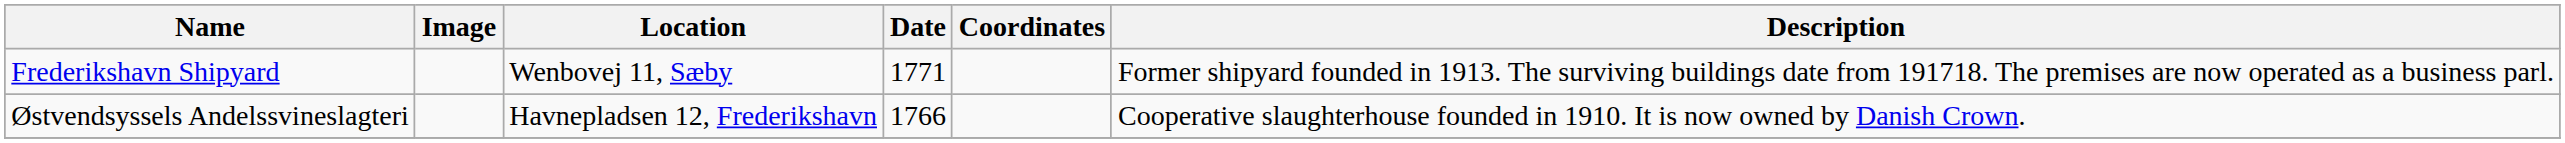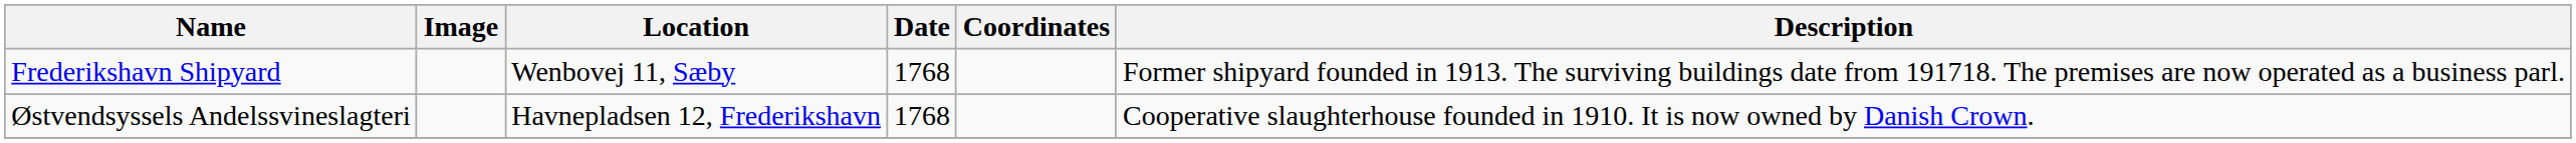Frederikshavn Shipyard | Date: 1771 -> 1768
Østvendsyssels Andelssvineslagteri | Date: 1766 -> 1768
